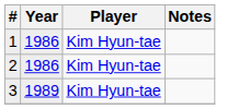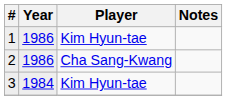2 | Player: Kim Hyun-tae -> Cha Sang-Kwang
3 | Year: 1989 -> 1984
